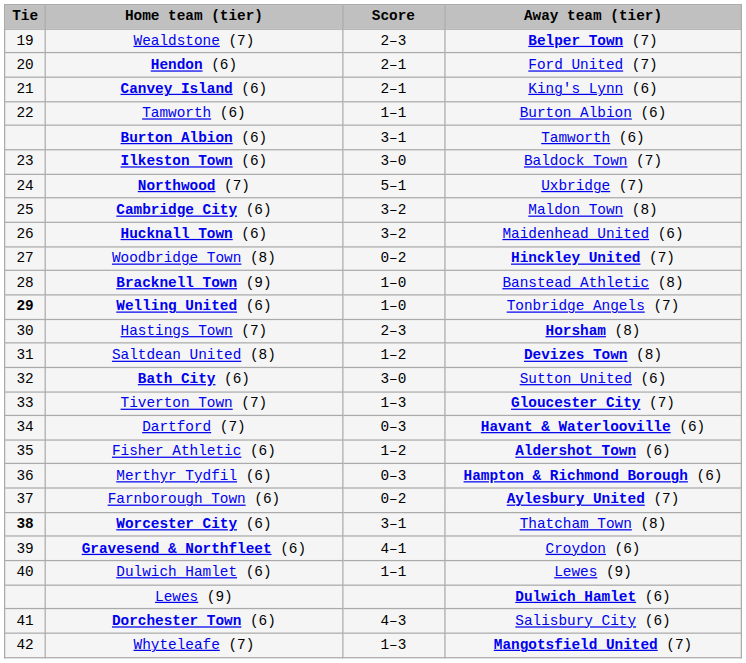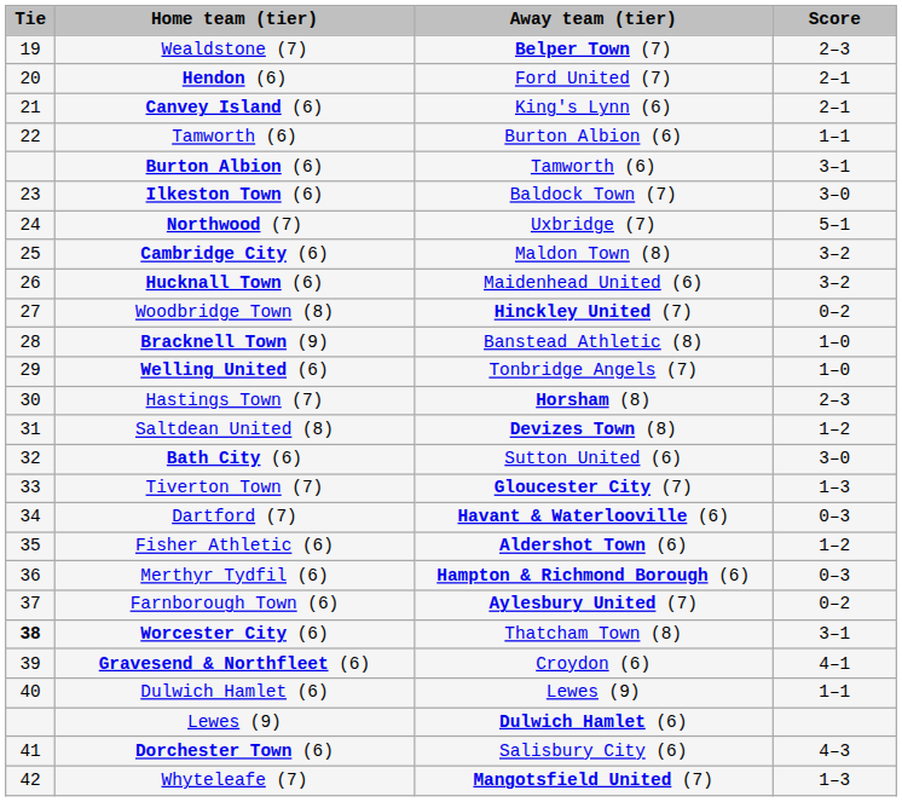columns swapped: Score <-> Away team (tier)
Welling United (6) | Tie: bold -> normal
